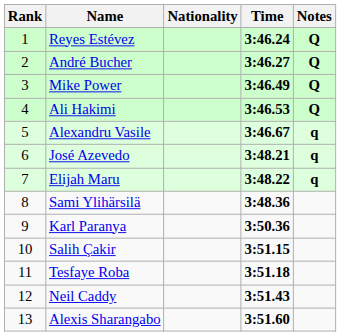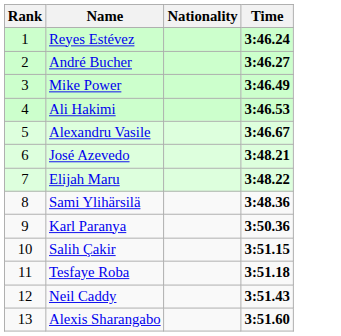- column: Notes | Q | Q | Q | Q | q | q | q
